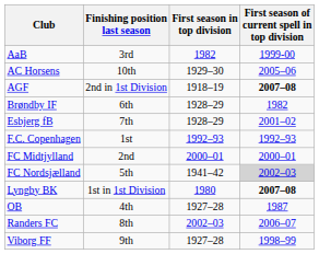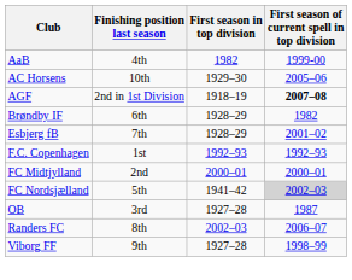AaB | Finishing position last season: 3rd -> 4th
- row: Lyngby BK | 1st in 1st Division | 1980 | 2007–08
OB | Finishing position last season: 4th -> 3rd
